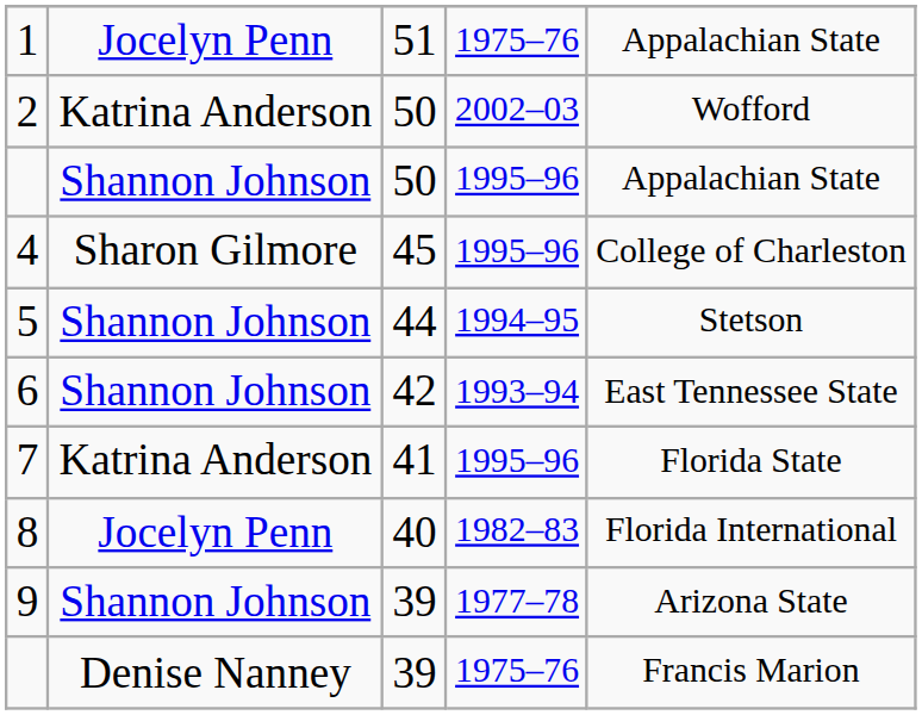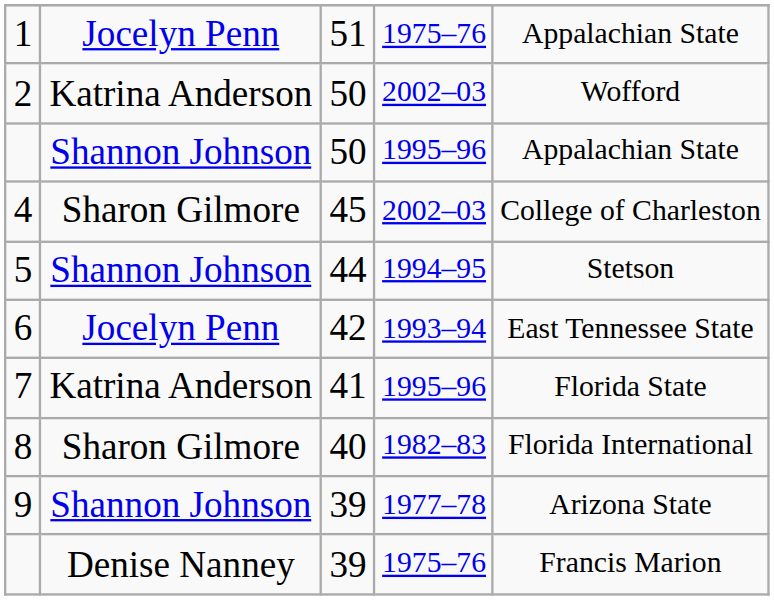4 | column 4: 1995–96 -> 2002–03
6 | column 2: Shannon Johnson -> Jocelyn Penn
8 | column 2: Jocelyn Penn -> Sharon Gilmore
